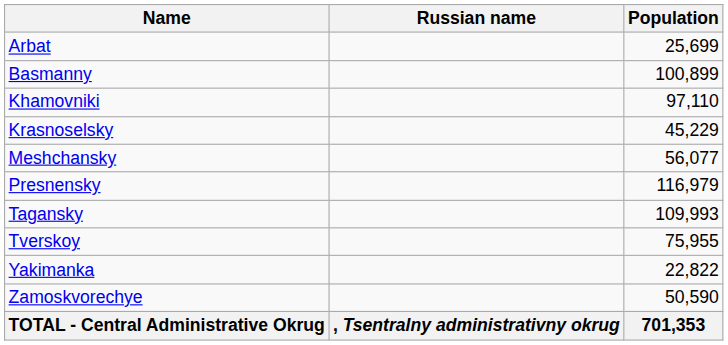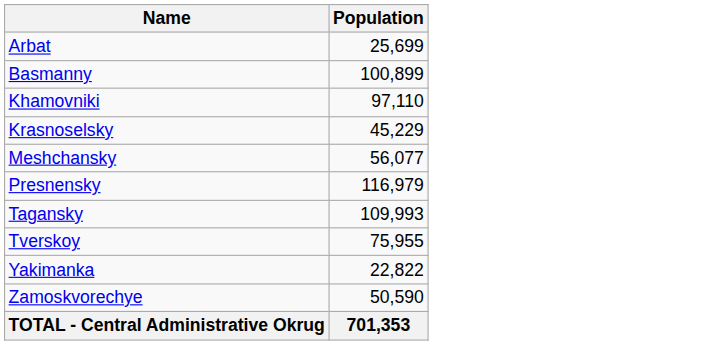- column: Russian name | , Tsentralny administrativny okrug
